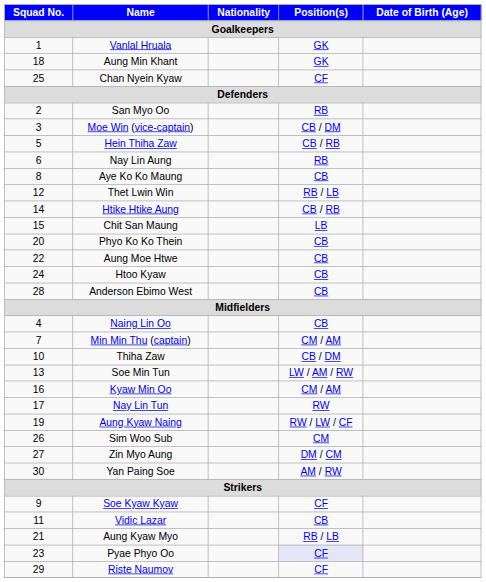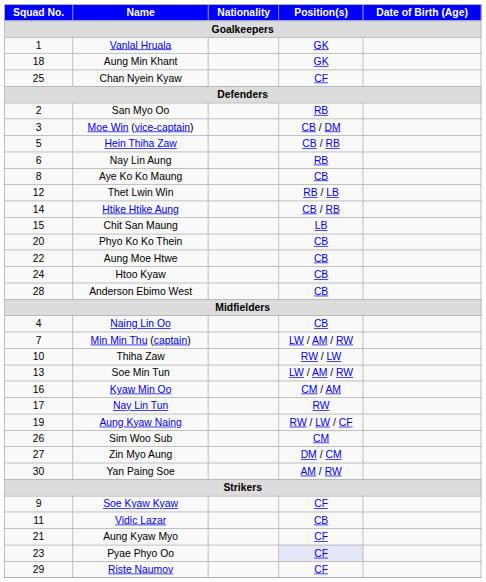Min Min Thu (captain) | Position(s): CM / AM -> LW / AM / RW
Thiha Zaw | Position(s): CB / DM -> RW / LW
Aung Kyaw Myo | Position(s): RB / LB -> CF
